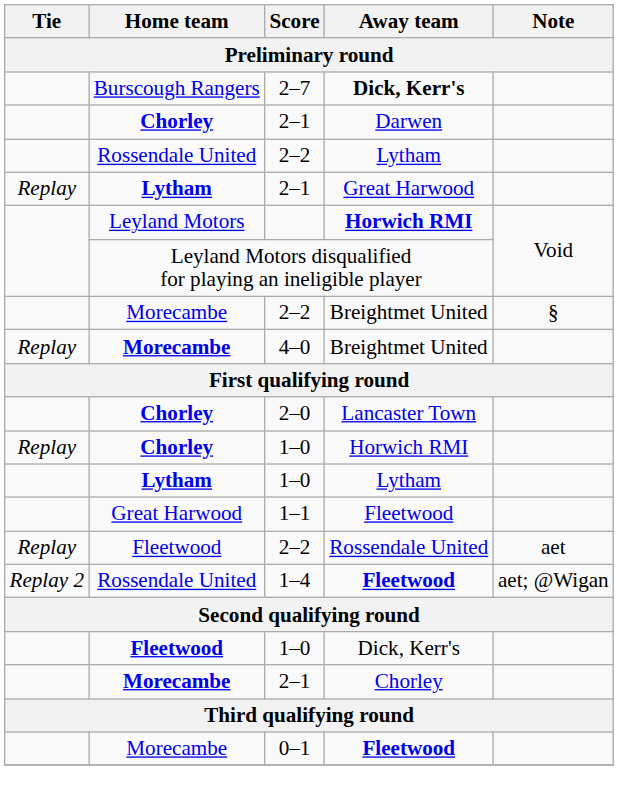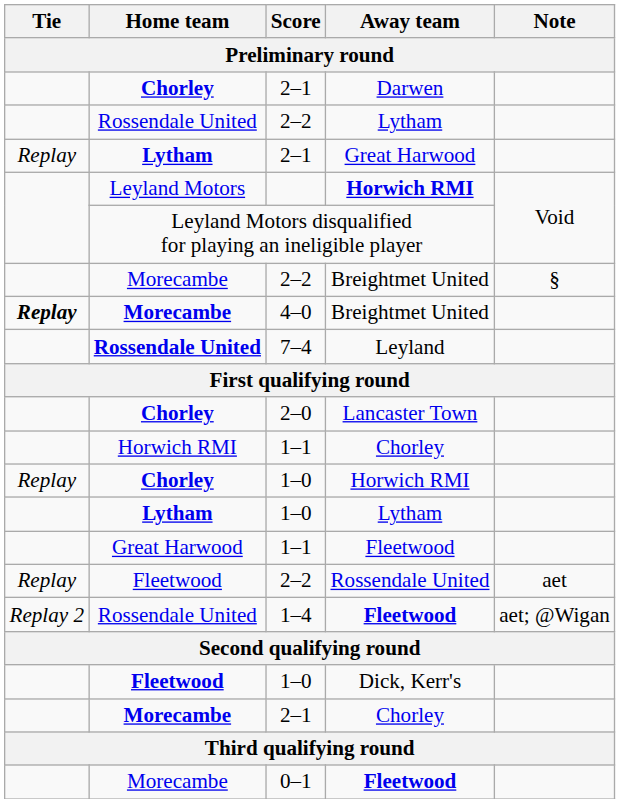- row: Burscough Rangers | 2–7 | Dick, Kerr's
4–0 | Tie: normal -> bold
+ row: Rossendale United | 7–4 | Leyland
+ row: Horwich RMI | 1–1 | Chorley
